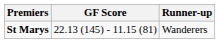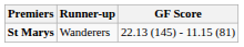columns swapped: GF Score <-> Runner-up
